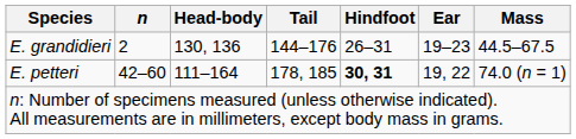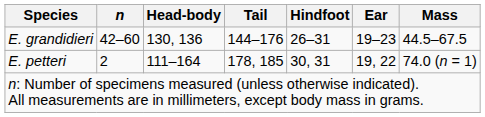E. grandidieri | n: 2 -> 42–60
E. petteri | n: 42–60 -> 2
E. petteri | Hindfoot: bold -> normal
